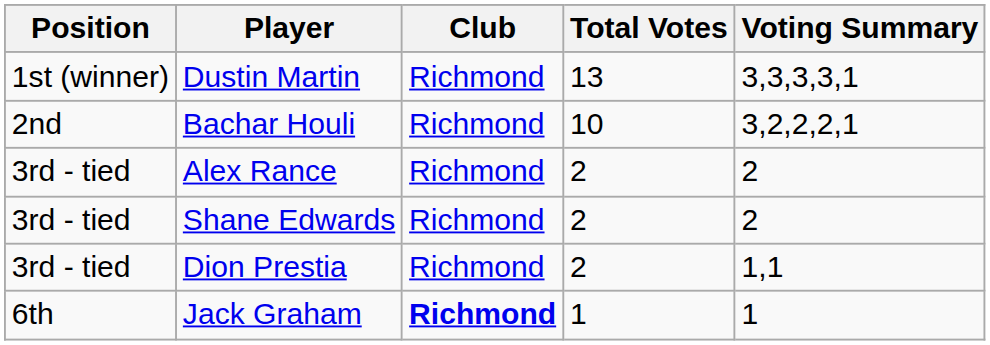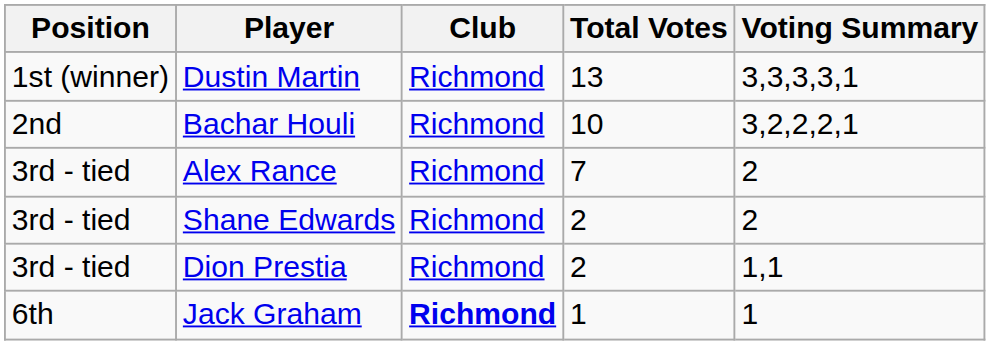Alex Rance | Total Votes: 2 -> 7
